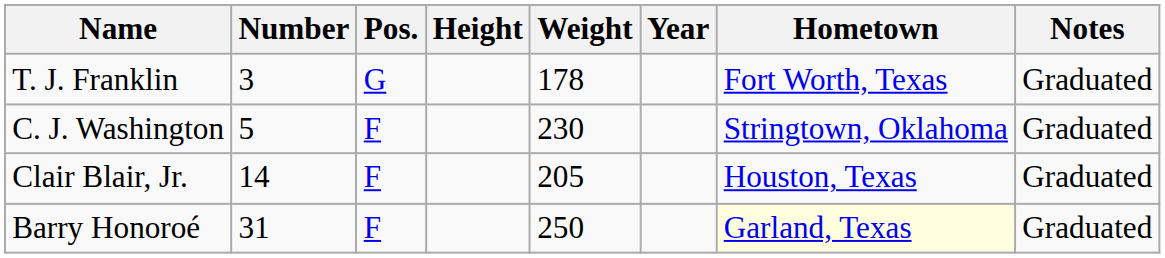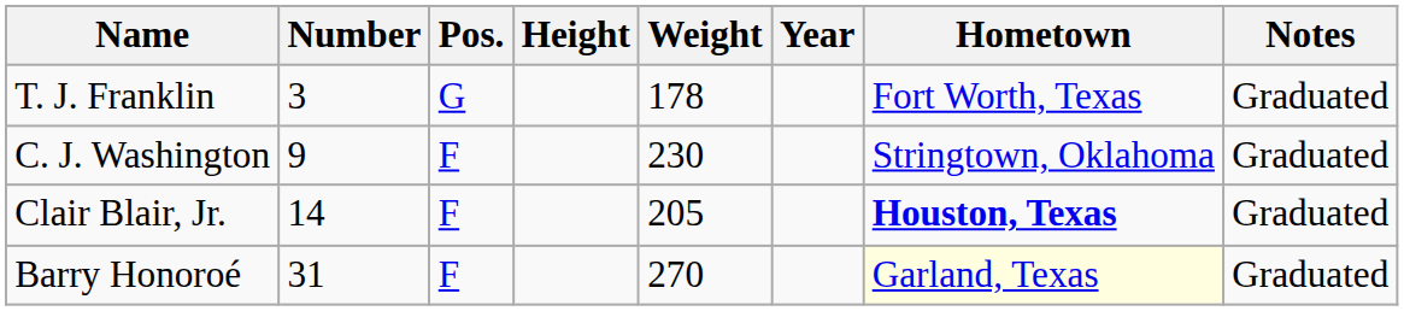C. J. Washington | Number: 5 -> 9
Clair Blair, Jr. | Hometown: normal -> bold
Barry Honoroé | Weight: 250 -> 270
